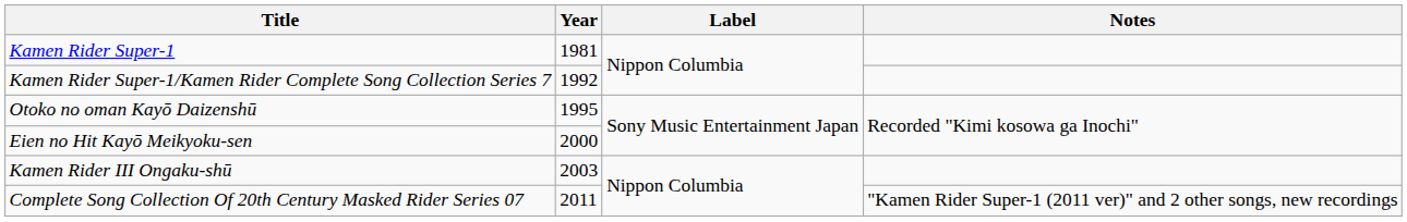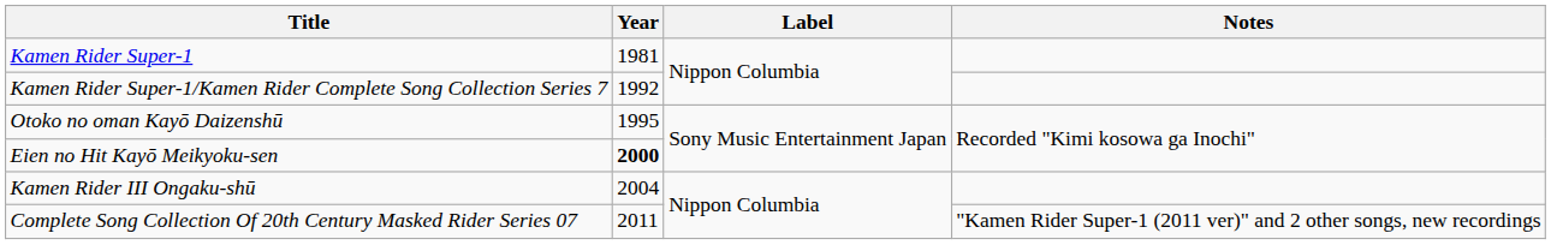Eien no Hit Kayō Meikyoku-sen | Year: normal -> bold
Kamen Rider III Ongaku-shū | Year: 2003 -> 2004
